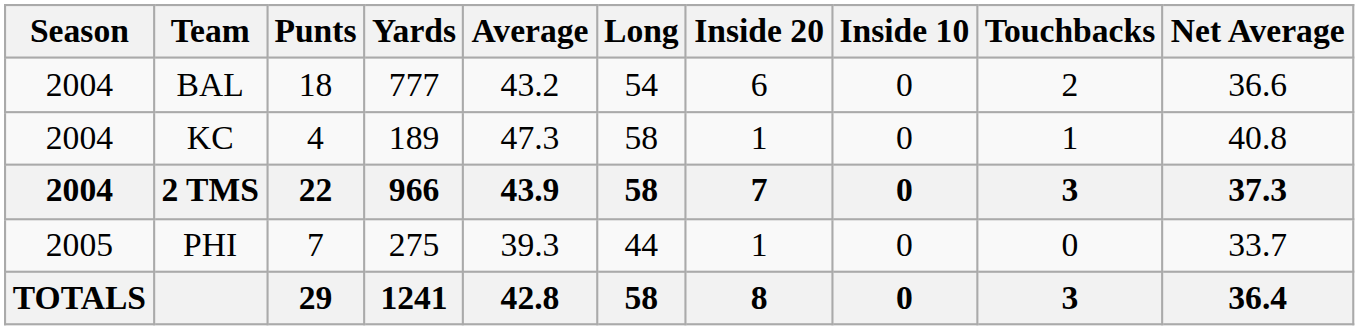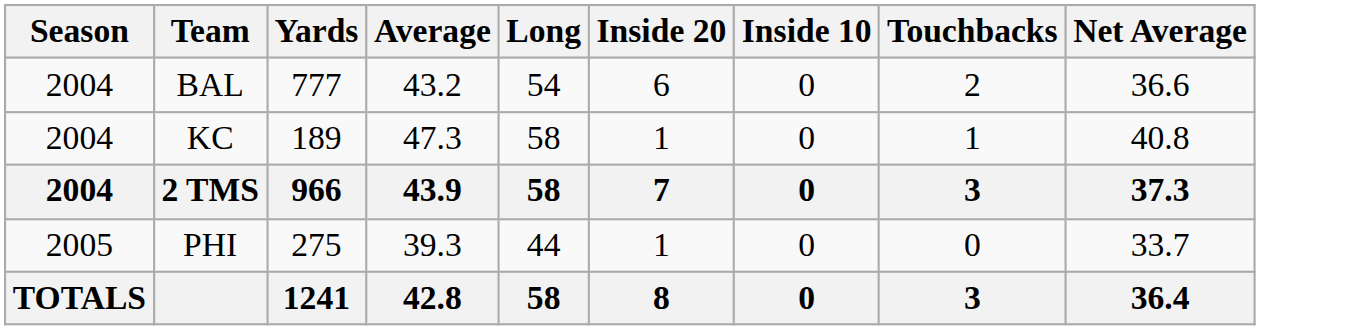- column: Punts | 18 | 4 | 22 | 7 | 29
